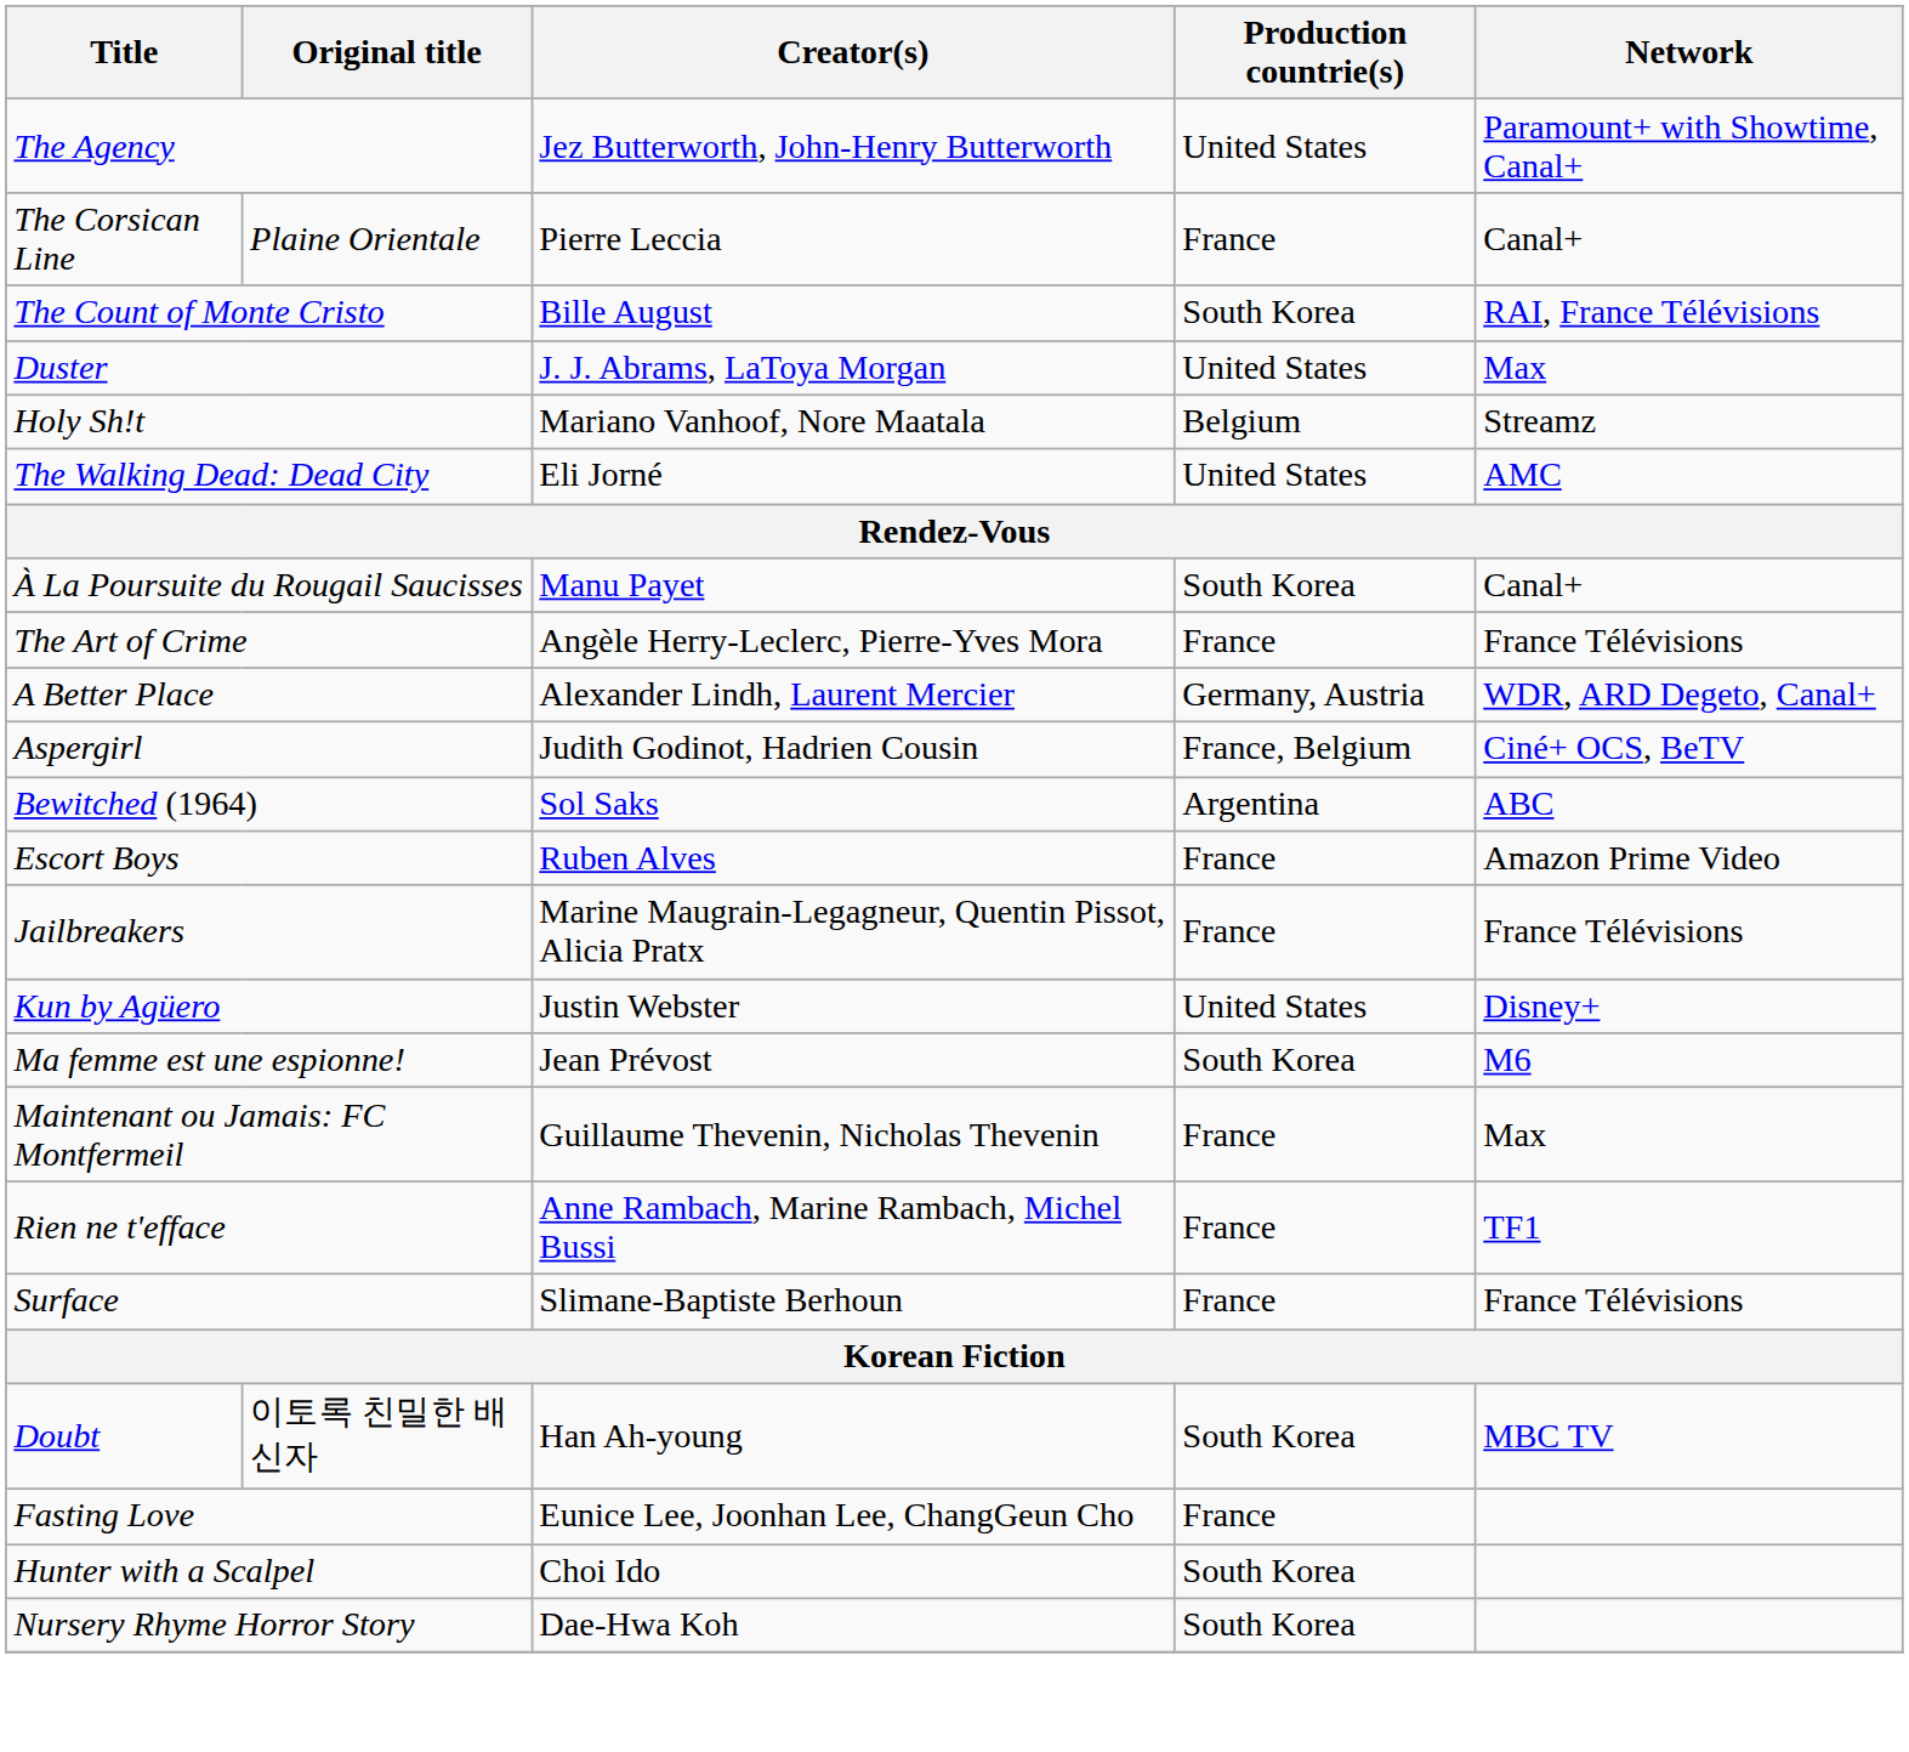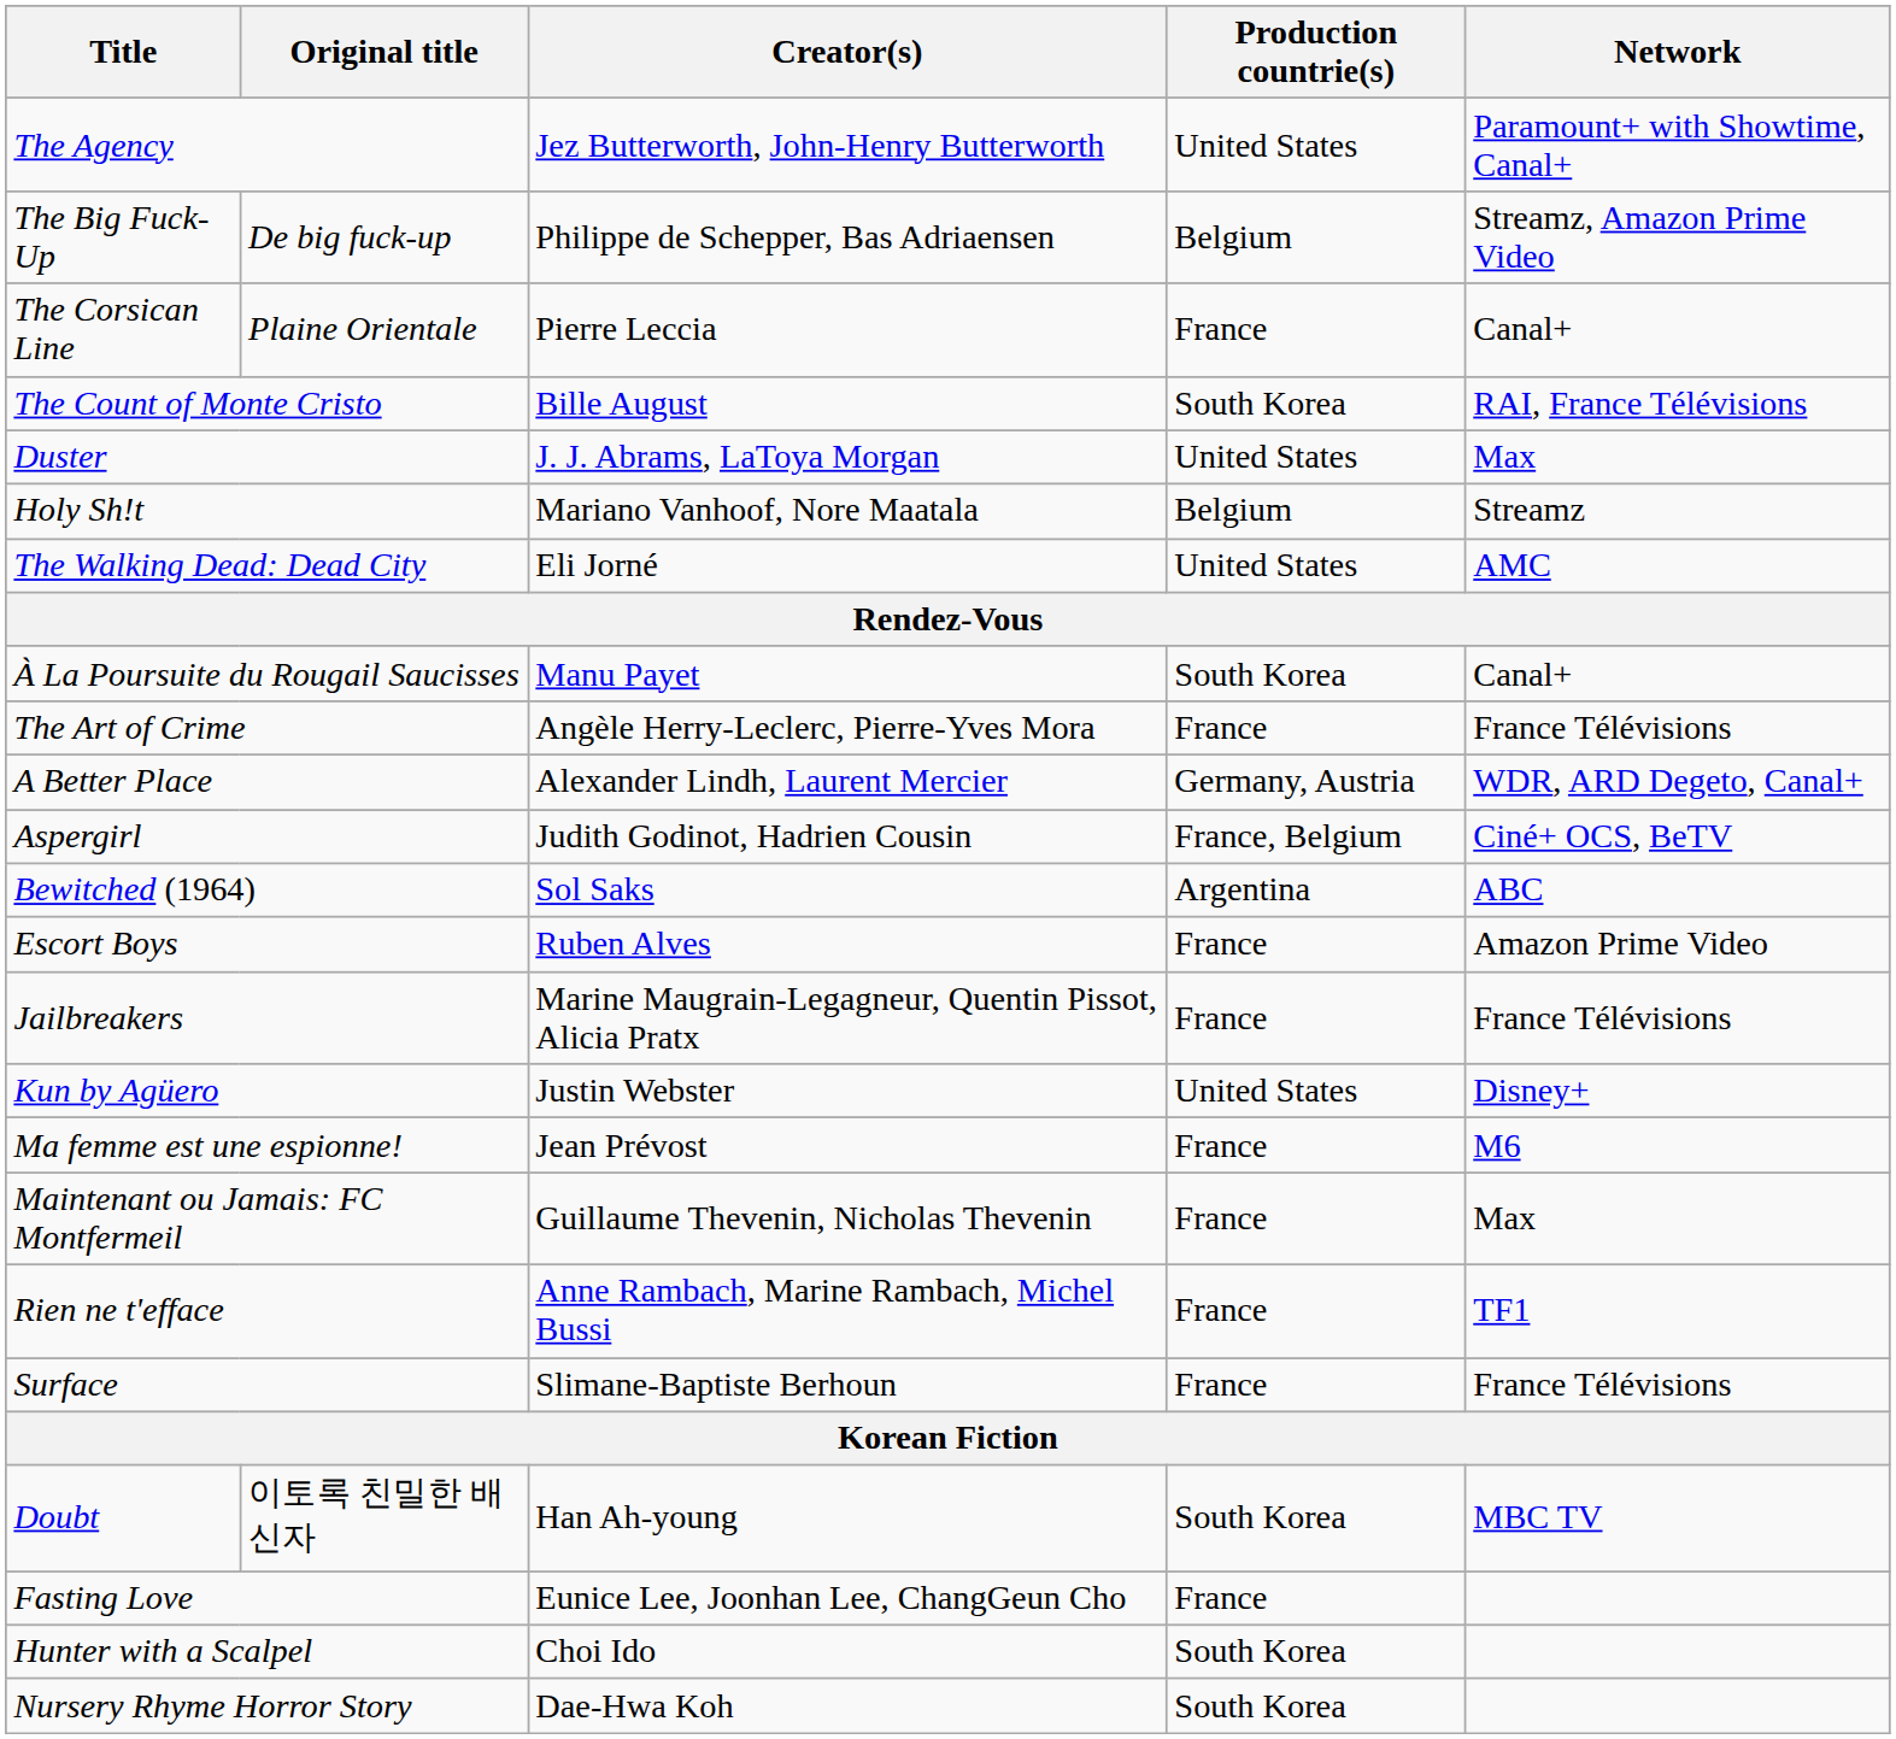+ row: The Big Fuck-Up | De big fuck-up | Philippe de Schepper, Bas Adriaensen | Belgium | Streamz, Amazon Prime Video
Ma femme est une espionne! | Production countrie(s): South Korea -> France
